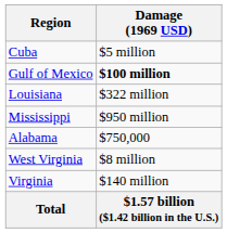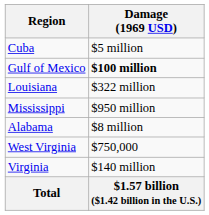Alabama | Damage (1969 USD): $750,000 -> $8 million
West Virginia | Damage (1969 USD): $8 million -> $750,000
